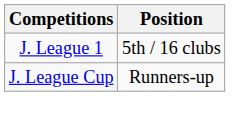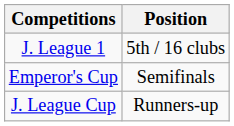+ row: Emperor's Cup | Semifinals
